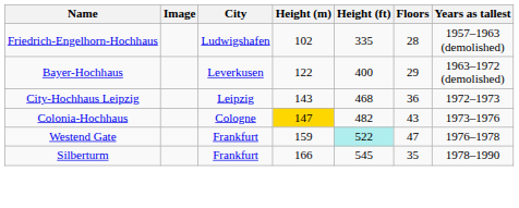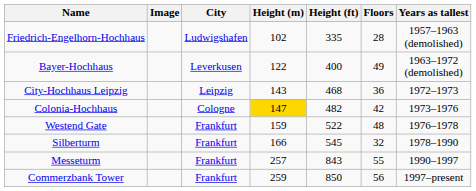Bayer-Hochhaus | Floors: 29 -> 49
Colonia-Hochhaus | Floors: 43 -> 42
Westend Gate | Height (ft): paleturquoise background -> no background
Westend Gate | Floors: 47 -> 48
Silberturm | Floors: 35 -> 32
+ row: Messeturm | Frankfurt | 257 | 843 | 55 | 1990–1997
+ row: Commerzbank Tower | Frankfurt | 259 | 850 | 56 | 1997–present
